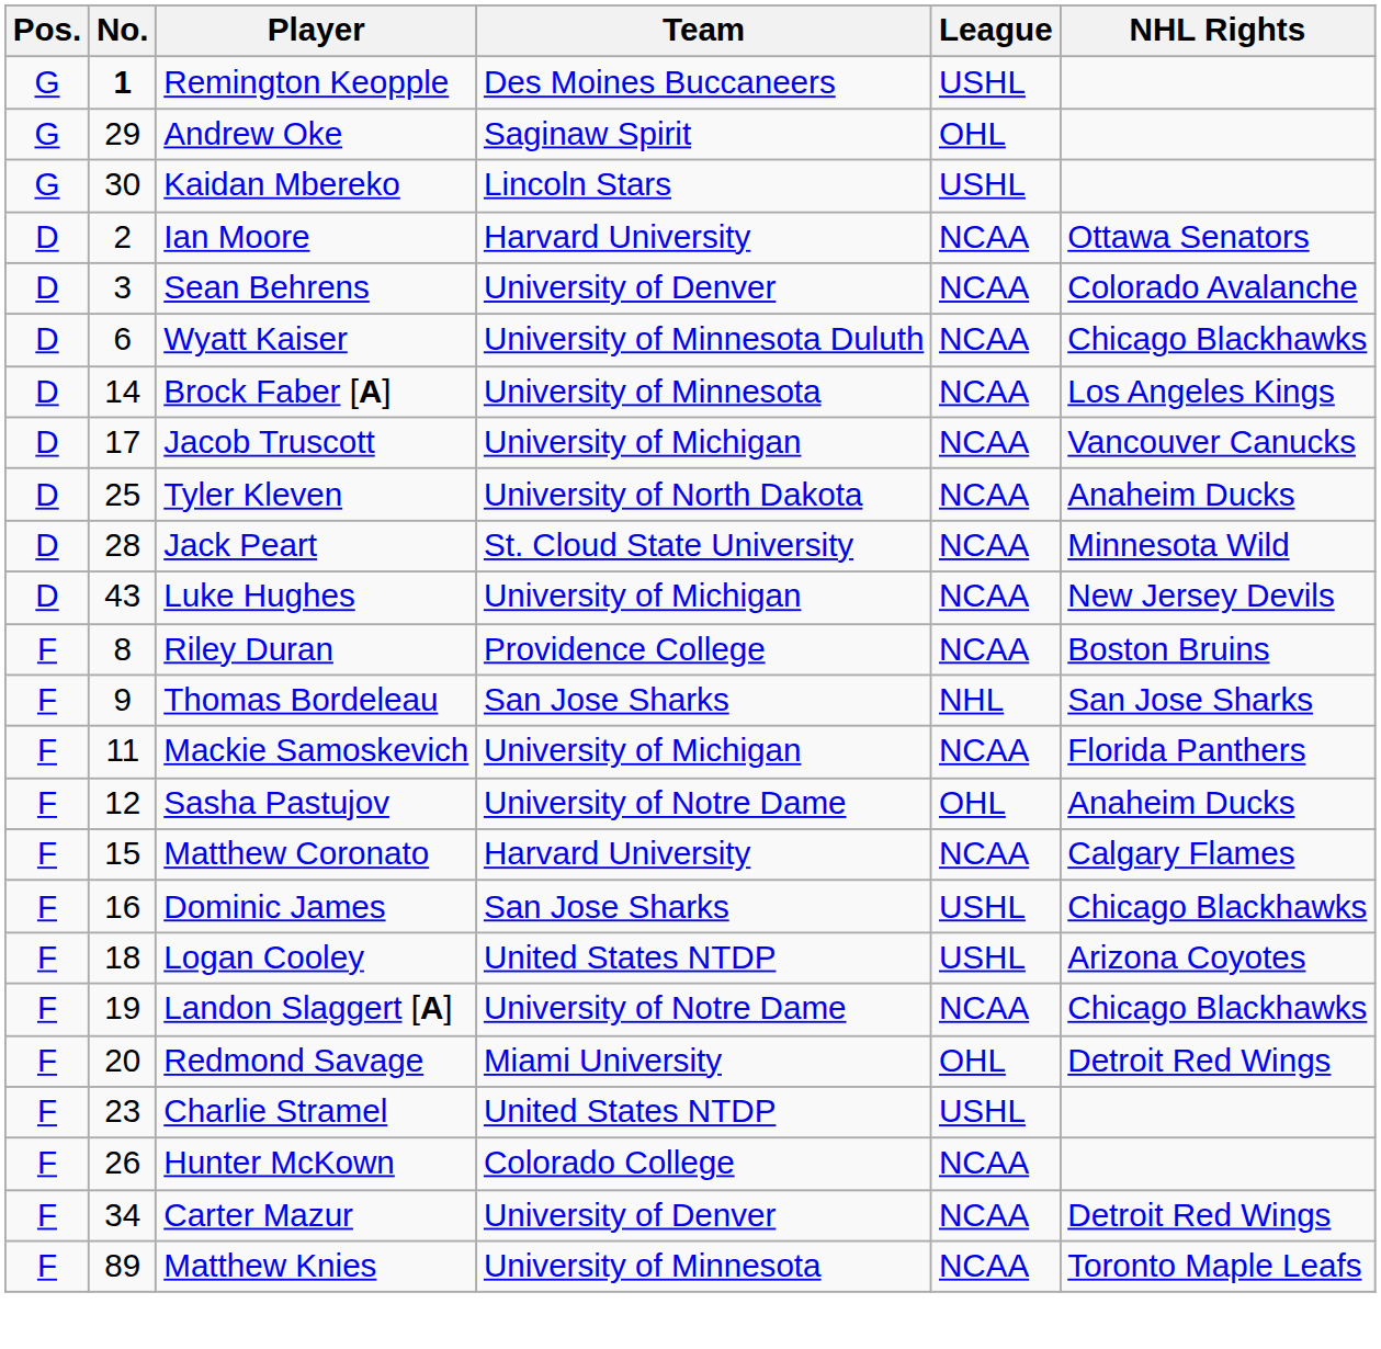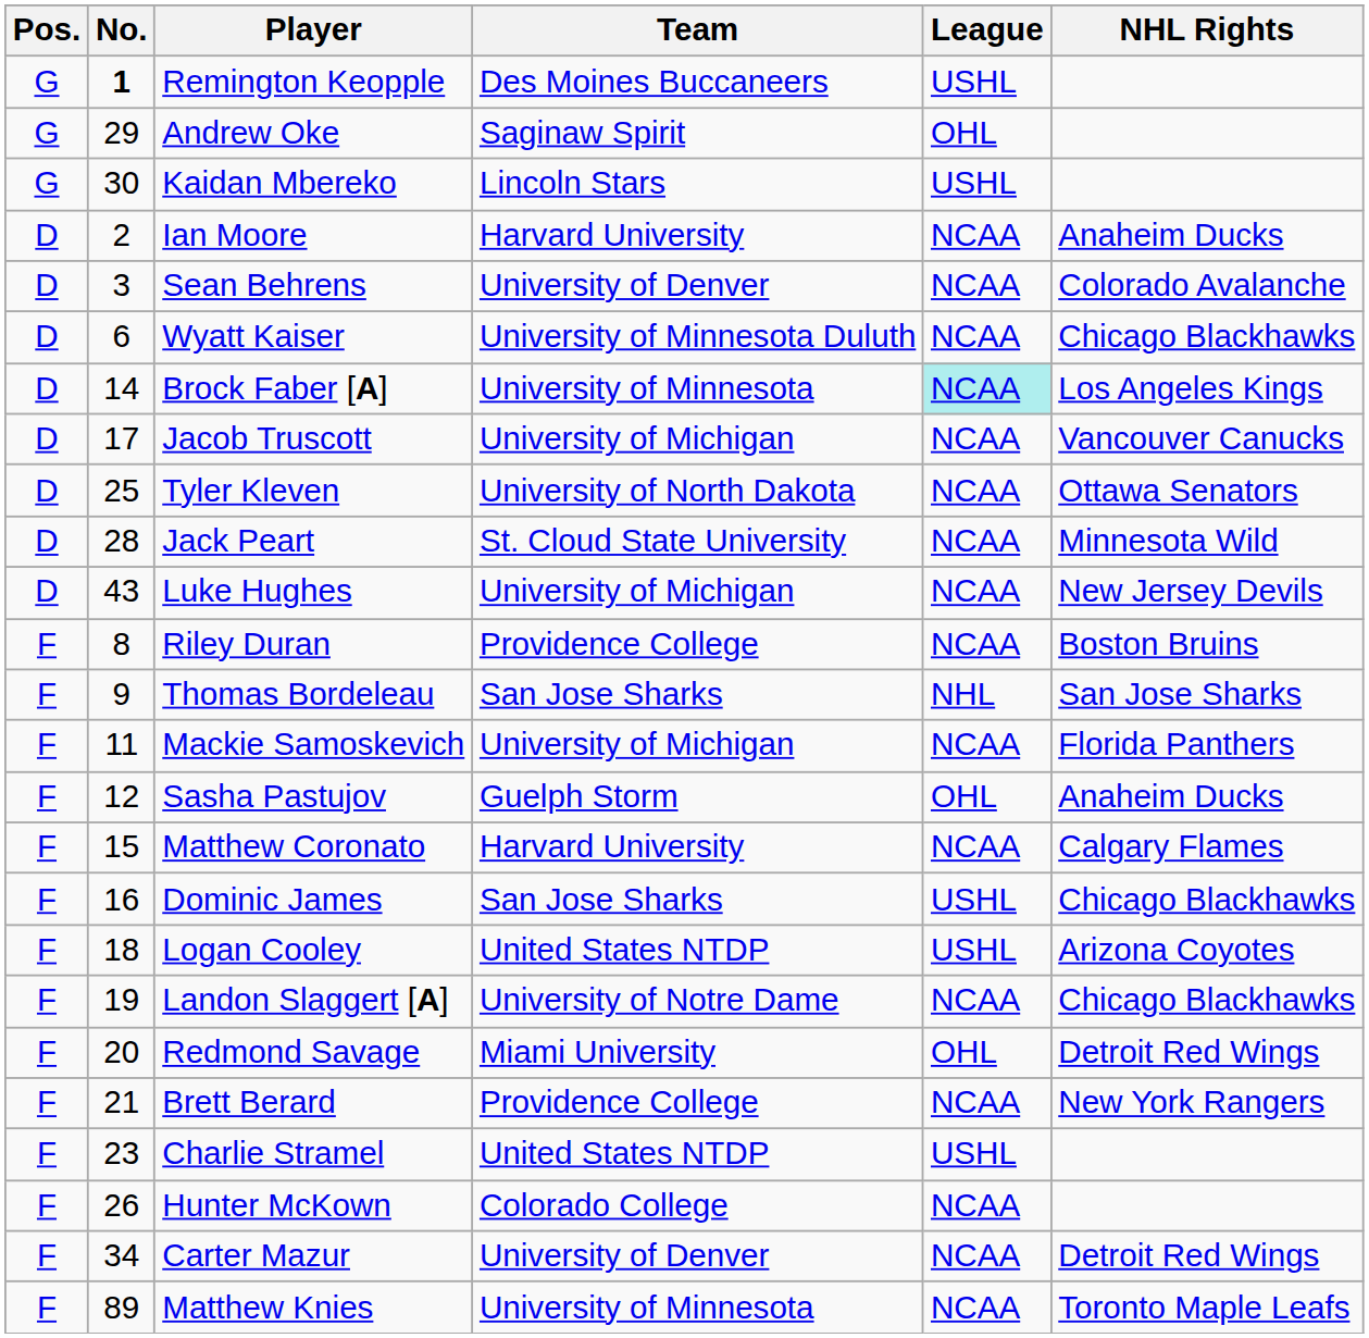Ian Moore | NHL Rights: Ottawa Senators -> Anaheim Ducks
Brock Faber [A] | League: no background -> paleturquoise background
Tyler Kleven | NHL Rights: Anaheim Ducks -> Ottawa Senators
Sasha Pastujov | Team: University of Notre Dame -> Guelph Storm
+ row: F | 21 | Brett Berard | Providence College | NCAA | New York Rangers
